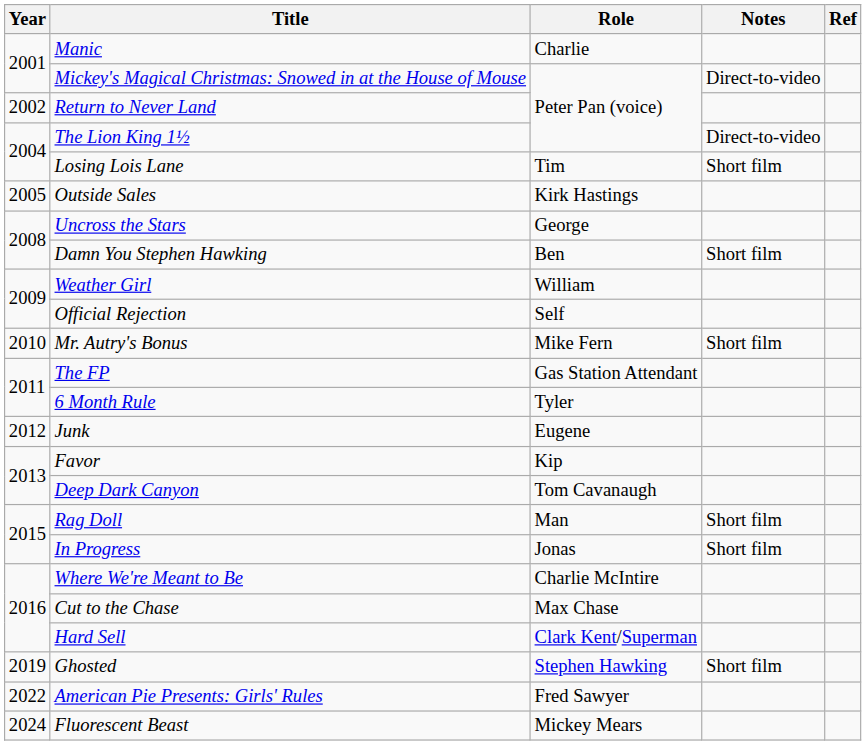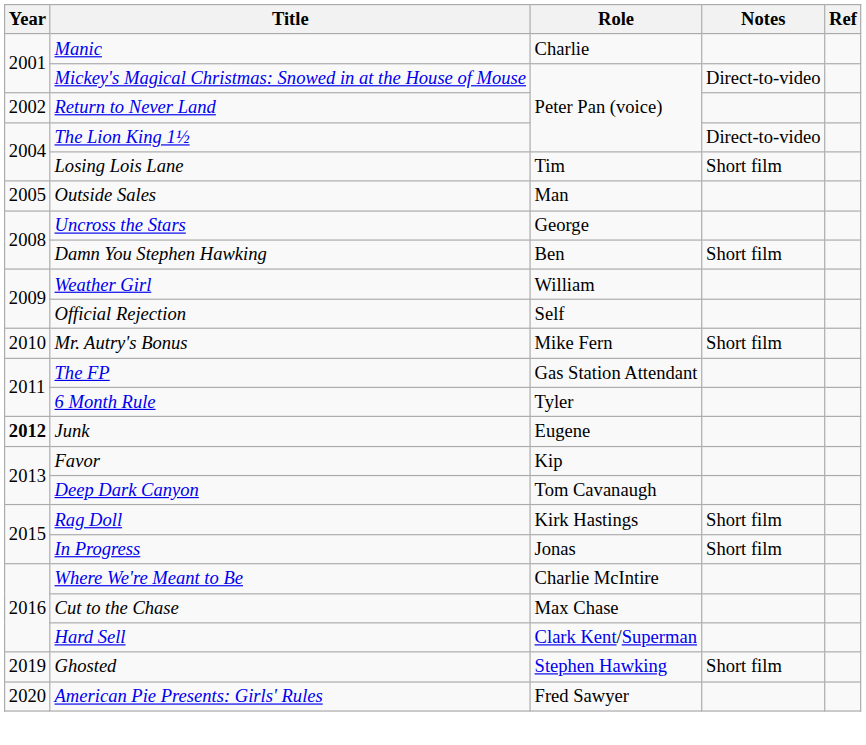Outside Sales | Role: Kirk Hastings -> Man
Junk | Year: normal -> bold
Rag Doll | Role: Man -> Kirk Hastings
American Pie Presents: Girls' Rules | Year: 2022 -> 2020
- row: 2024 | Fluorescent Beast | Mickey Mears
